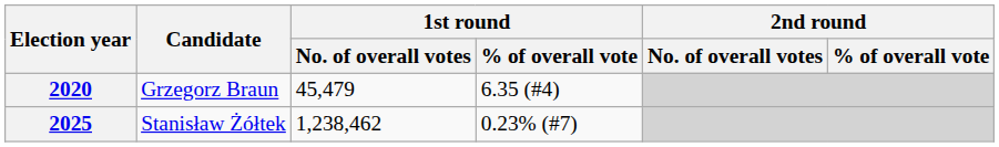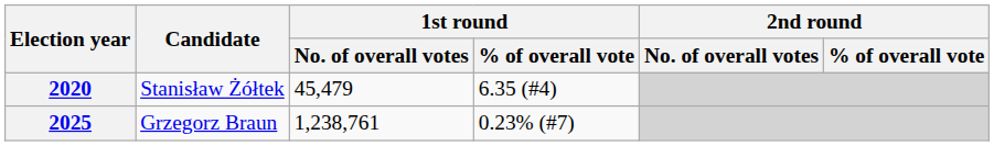2020 | Candidate: Grzegorz Braun -> Stanisław Żółtek
2025 | Candidate: Stanisław Żółtek -> Grzegorz Braun
2025 | 1st round / No. of overall votes: 1,238,462 -> 1,238,761
